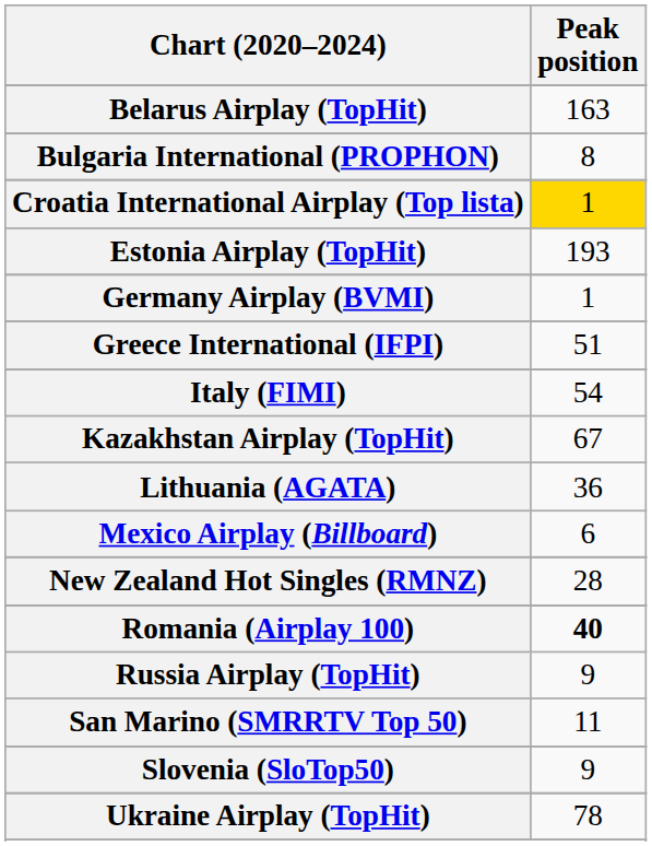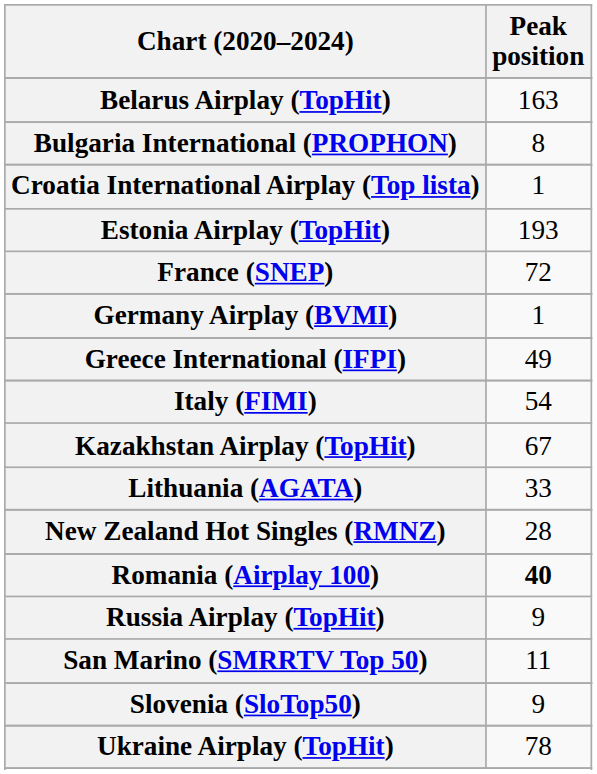Croatia International Airplay (Top lista) | Peak position: gold background -> no background
+ row: France (SNEP) | 72
Greece International (IFPI) | Peak position: 51 -> 49
Lithuania (AGATA) | Peak position: 36 -> 33
- row: Mexico Airplay (Billboard) | 6
